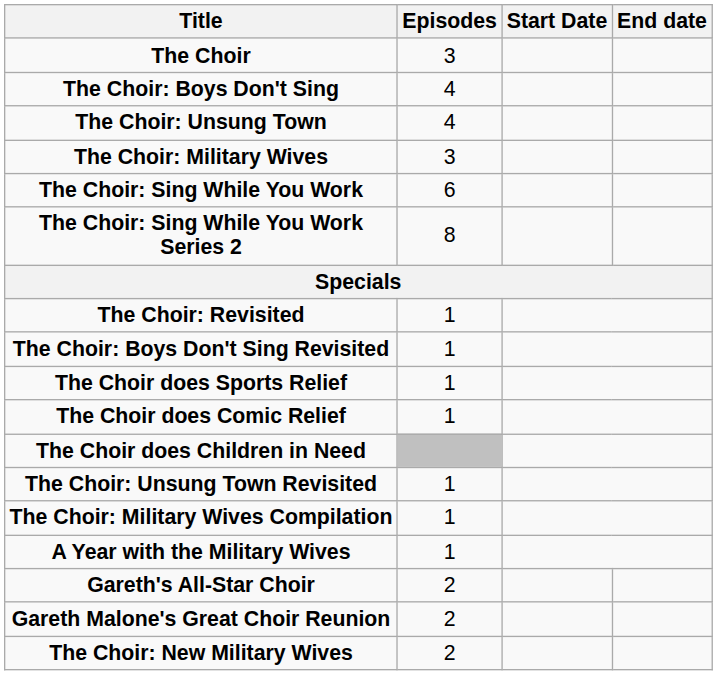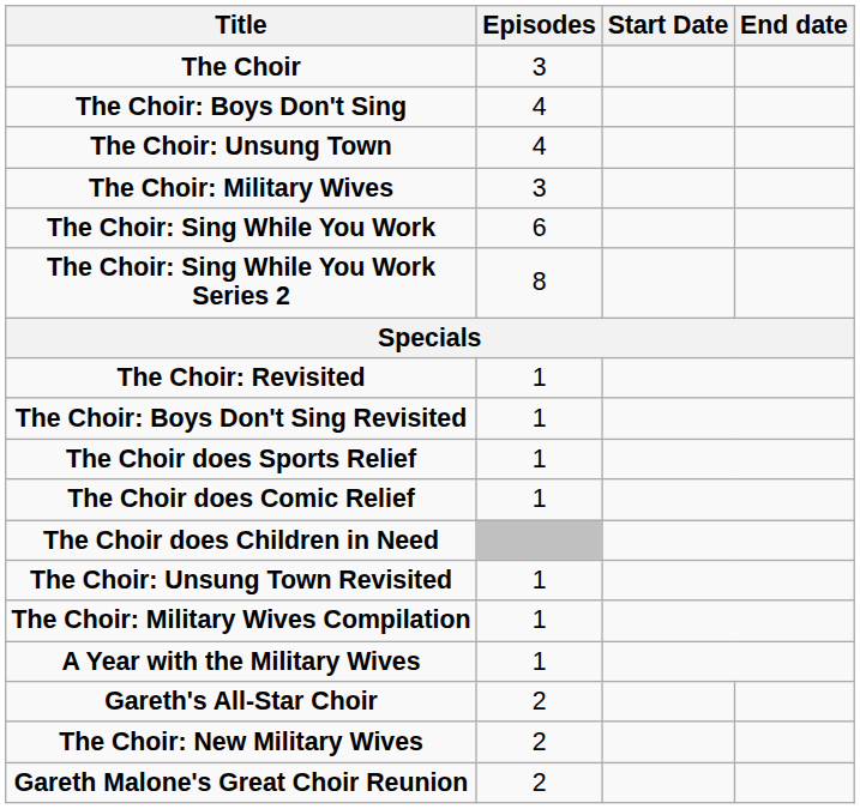rows swapped: The Choir: New Military Wives <-> Gareth Malone's Great Choir Reunion
